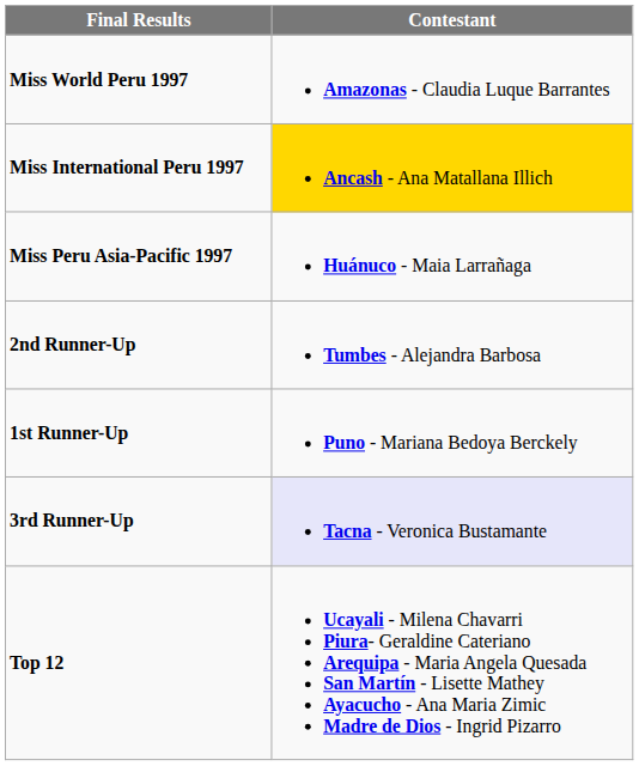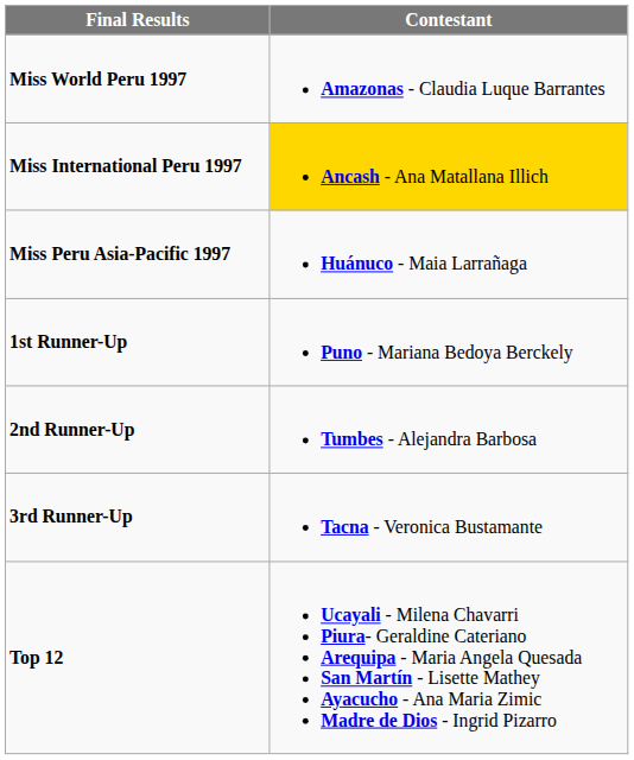rows swapped: 1st Runner-Up <-> 2nd Runner-Up
3rd Runner-Up | Contestant: lavender background -> no background
